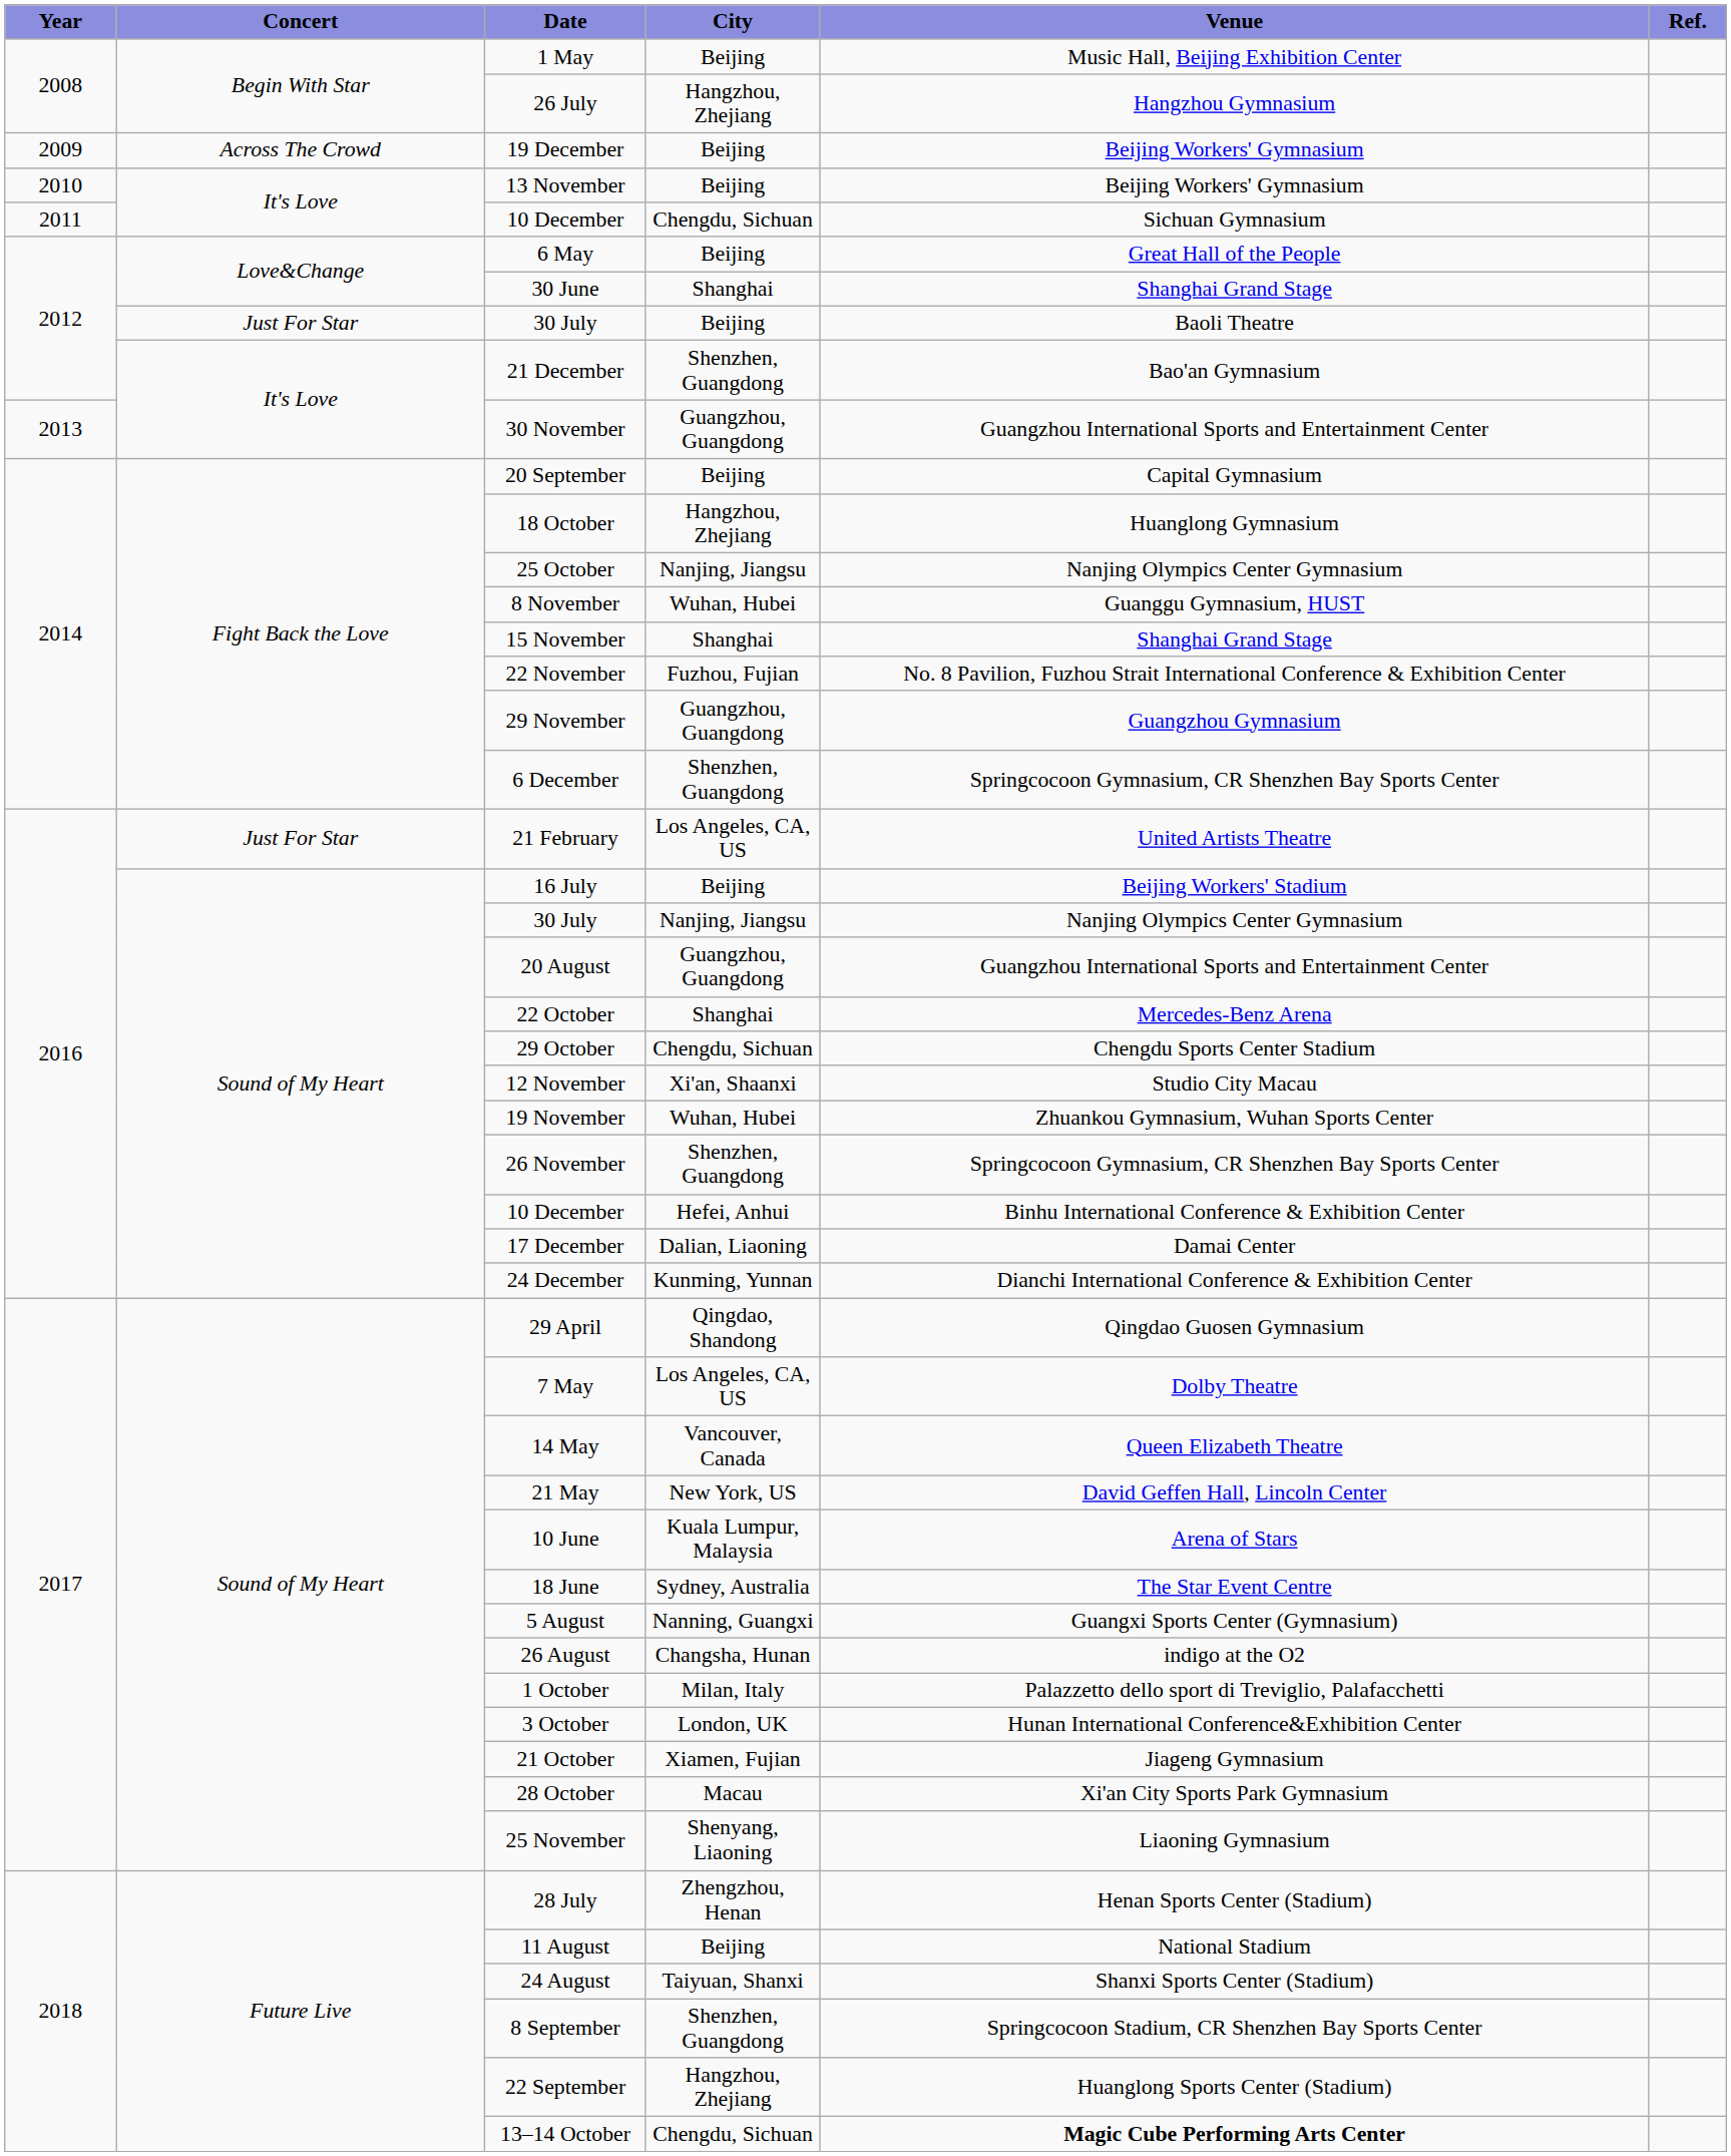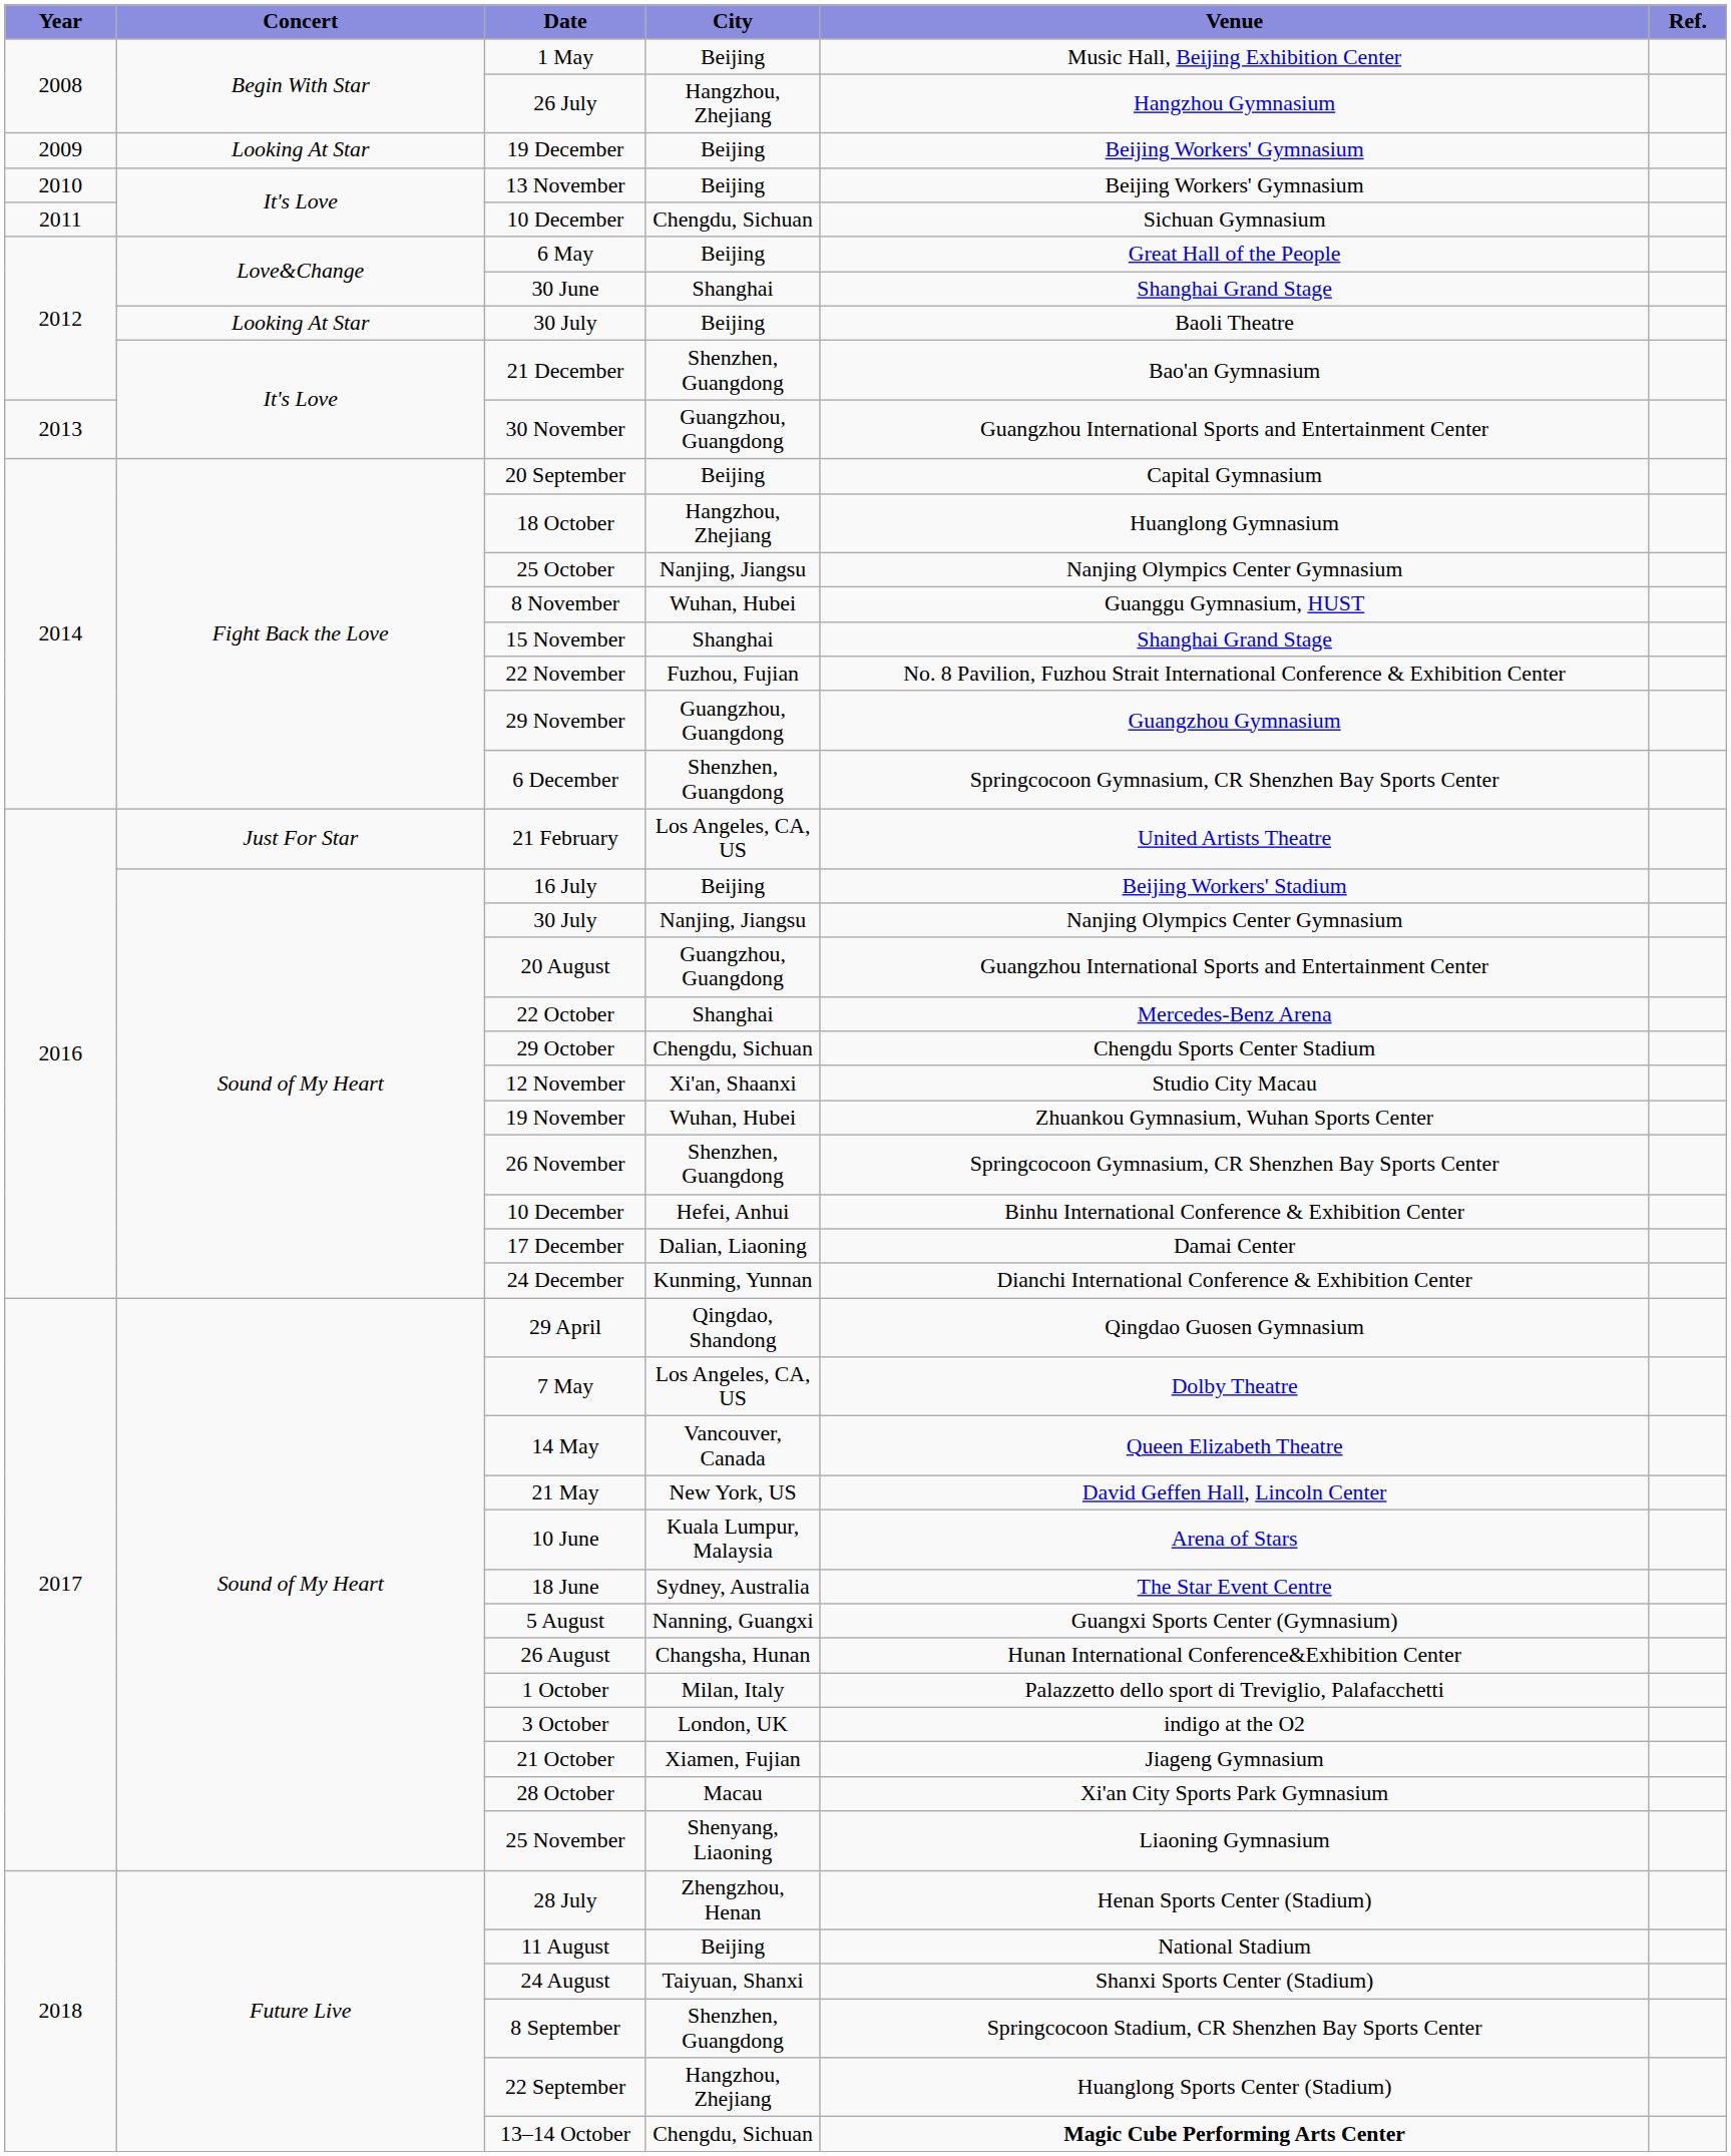19 December | Concert: Across The Crowd -> Looking At Star
30 July / Beijing | Concert: Just For Star -> Looking At Star
26 August | Venue: indigo at the O2 -> Hunan International Conference&Exhibition Center
3 October | Venue: Hunan International Conference&Exhibition Center -> indigo at the O2
